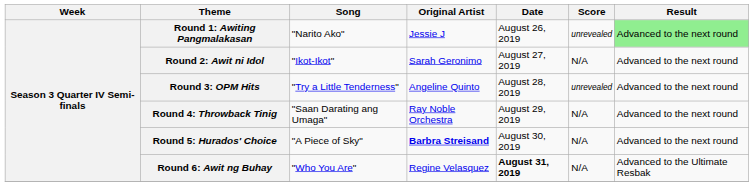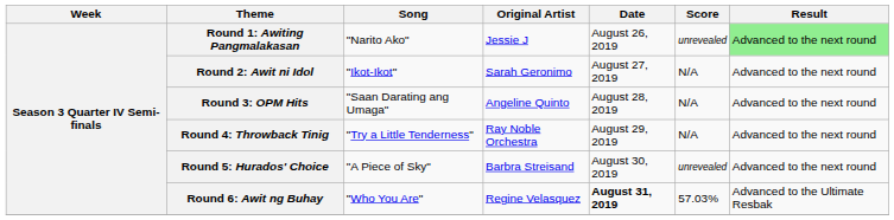Round 3: OPM Hits | Song: "Try a Little Tenderness" -> "Saan Darating ang Umaga"
Round 3: OPM Hits | Score: unrevealed -> N/A
Round 4: Throwback Tinig | Song: "Saan Darating ang Umaga" -> "Try a Little Tenderness"
Round 5: Hurados' Choice | Original Artist: bold -> normal
Round 5: Hurados' Choice | Score: N/A -> unrevealed
Round 6: Awit ng Buhay | Score: N/A -> 57.03%
